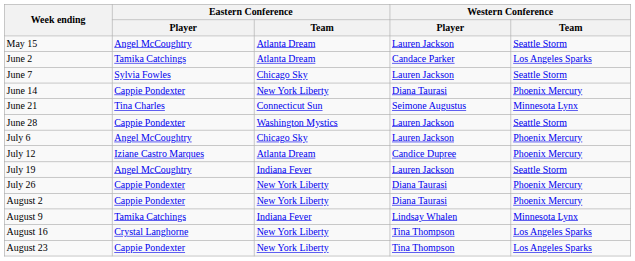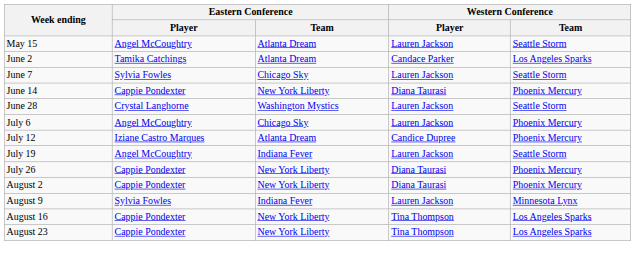- row: June 21 | Tina Charles | Connecticut Sun | Seimone Augustus | Minnesota Lynx
June 28 | Eastern Conference / Player: Cappie Pondexter -> Crystal Langhorne
August 9 | Eastern Conference / Player: Tamika Catchings -> Sylvia Fowles
August 9 | Western Conference / Player: Lindsay Whalen -> Lauren Jackson
August 16 | Eastern Conference / Player: Crystal Langhorne -> Cappie Pondexter
